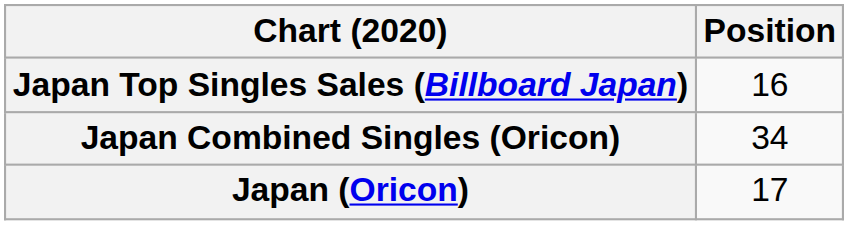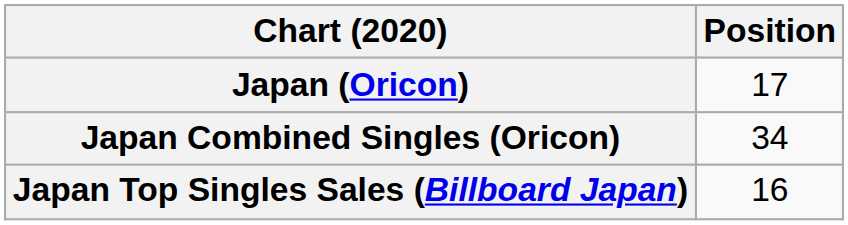rows swapped: Japan (Oricon) <-> Japan Top Singles Sales (Billboard Japan)
